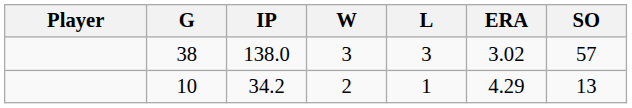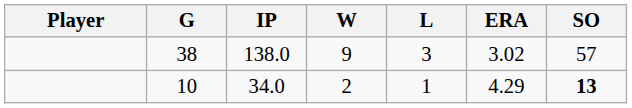38 | W: 3 -> 9
10 | IP: 34.2 -> 34.0
10 | SO: normal -> bold
